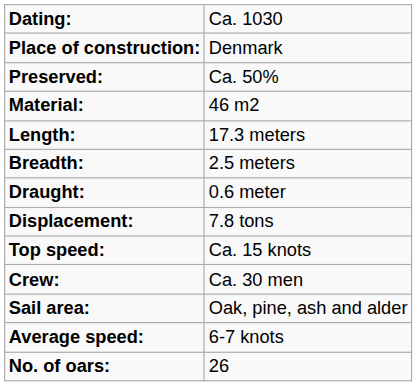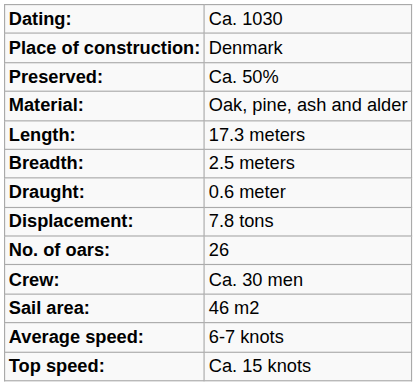Material: | column 2: 46 m2 -> Oak, pine, ash and alder
rows swapped: No. of oars: <-> Top speed:
Sail area: | column 2: Oak, pine, ash and alder -> 46 m2
